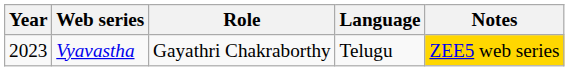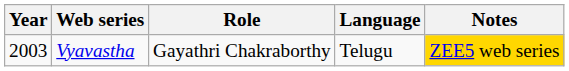Vyavastha | Year: 2023 -> 2003
